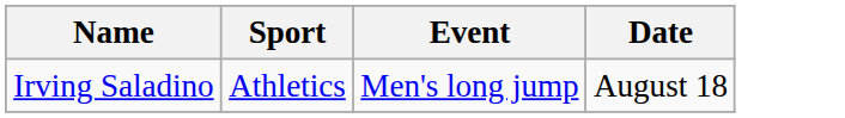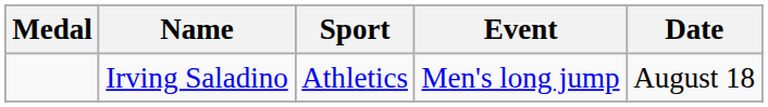+ column: Medal
